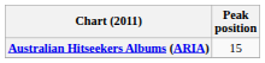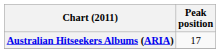Australian Hitseekers Albums (ARIA) | Peak position: 15 -> 17
